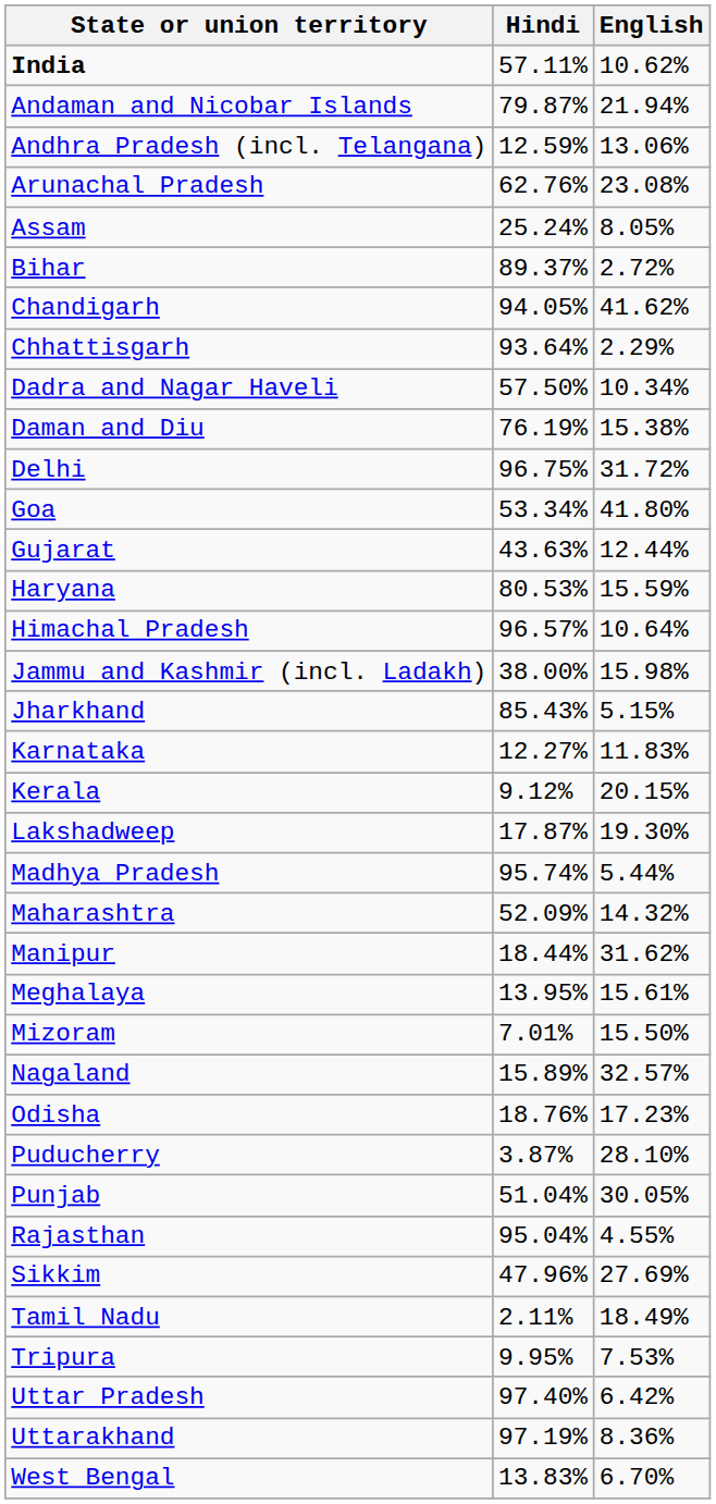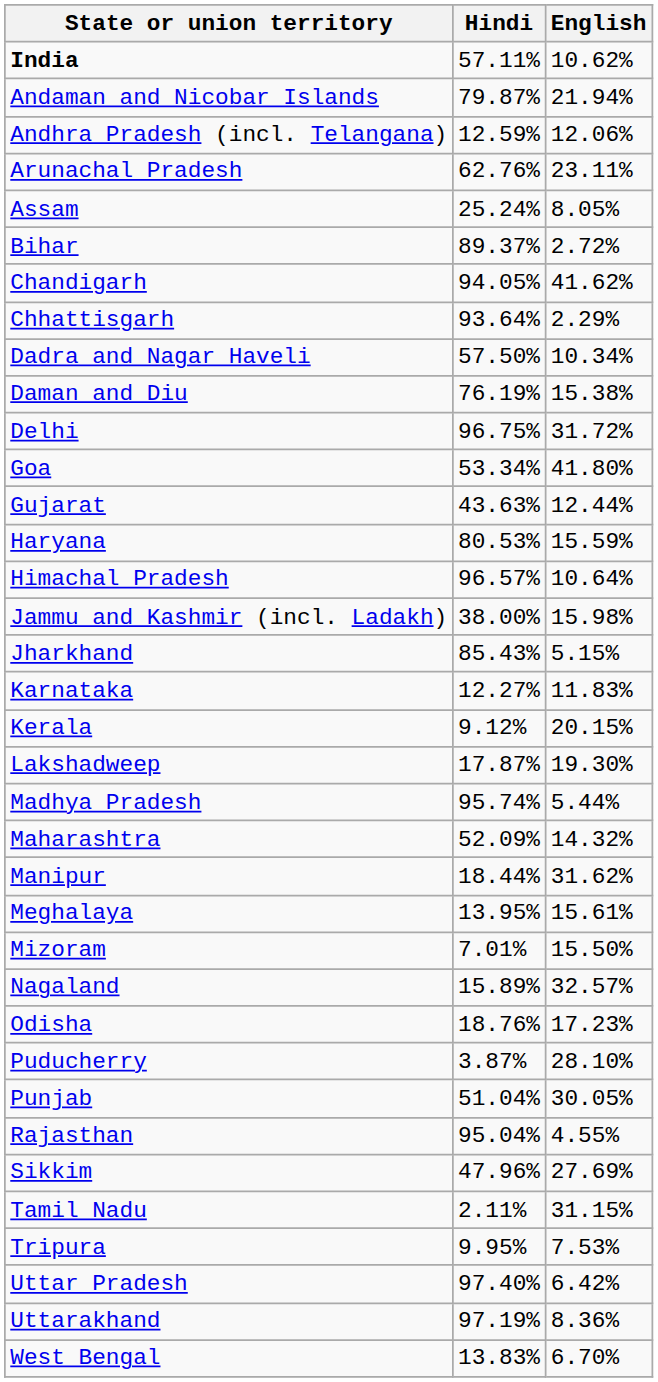Andhra Pradesh (incl. Telangana) | English: 13.06% -> 12.06%
Arunachal Pradesh | English: 23.08% -> 23.11%
Tamil Nadu | English: 18.49% -> 31.15%
